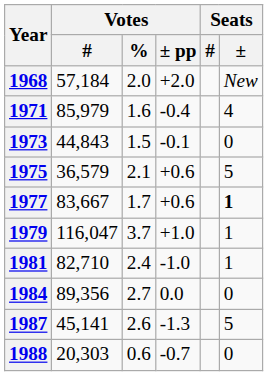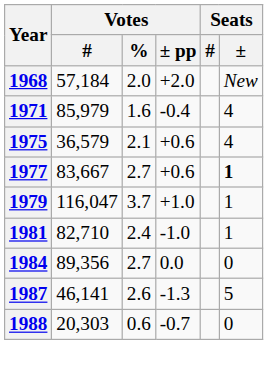- row: 1973 | 44,843 | 1.5 | -0.1 | 0
1975 | Seats / ±: 5 -> 4
1977 | Votes / %: 1.7 -> 2.7
1987 | Votes / #: 45,141 -> 46,141
